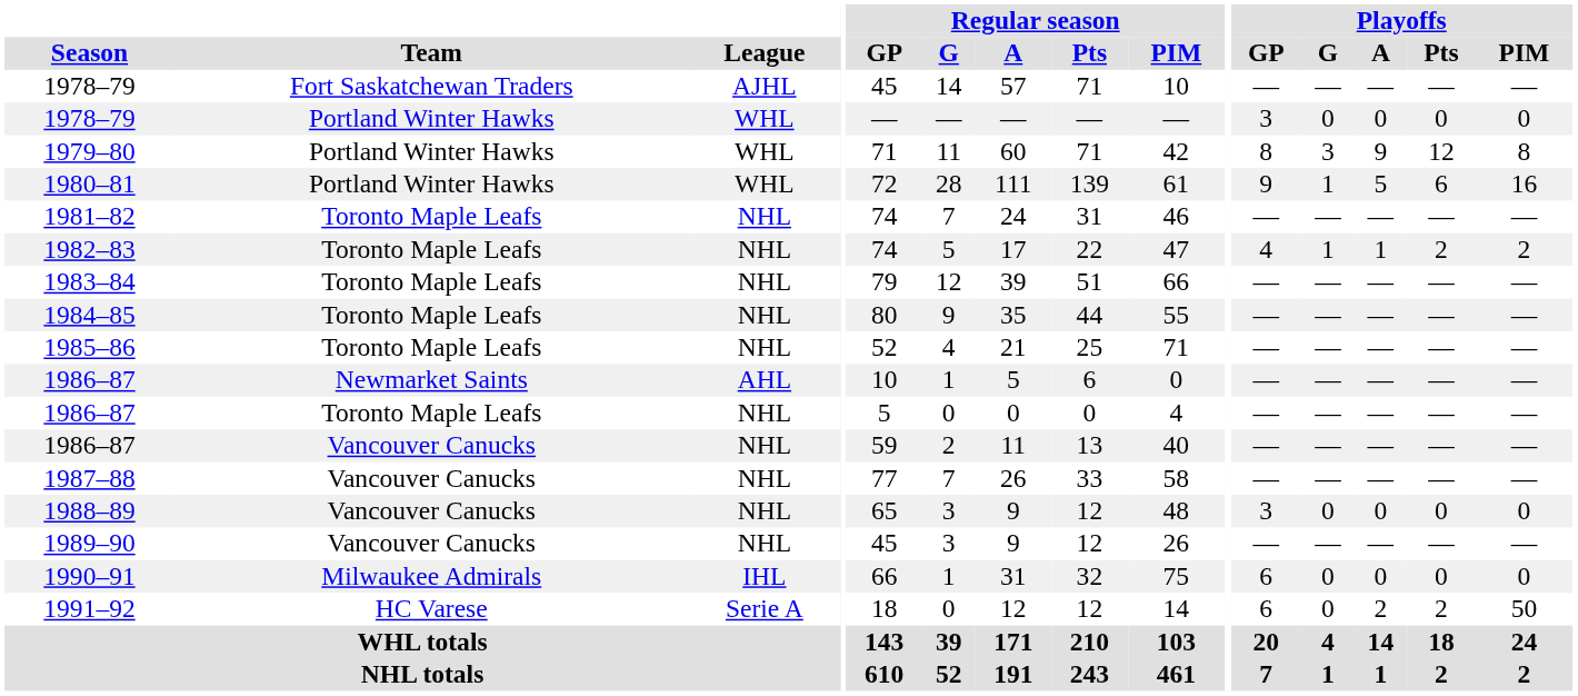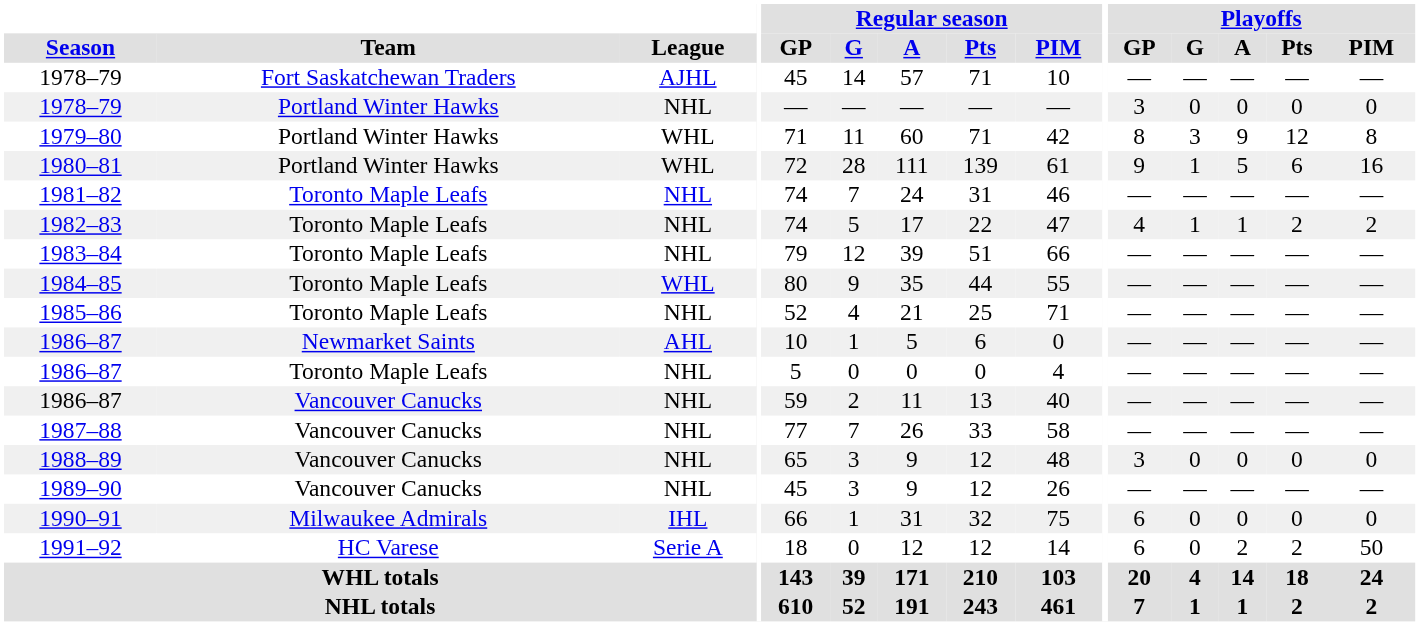1978–79 / Portland Winter Hawks | League: WHL -> NHL
1984–85 | League: NHL -> WHL
